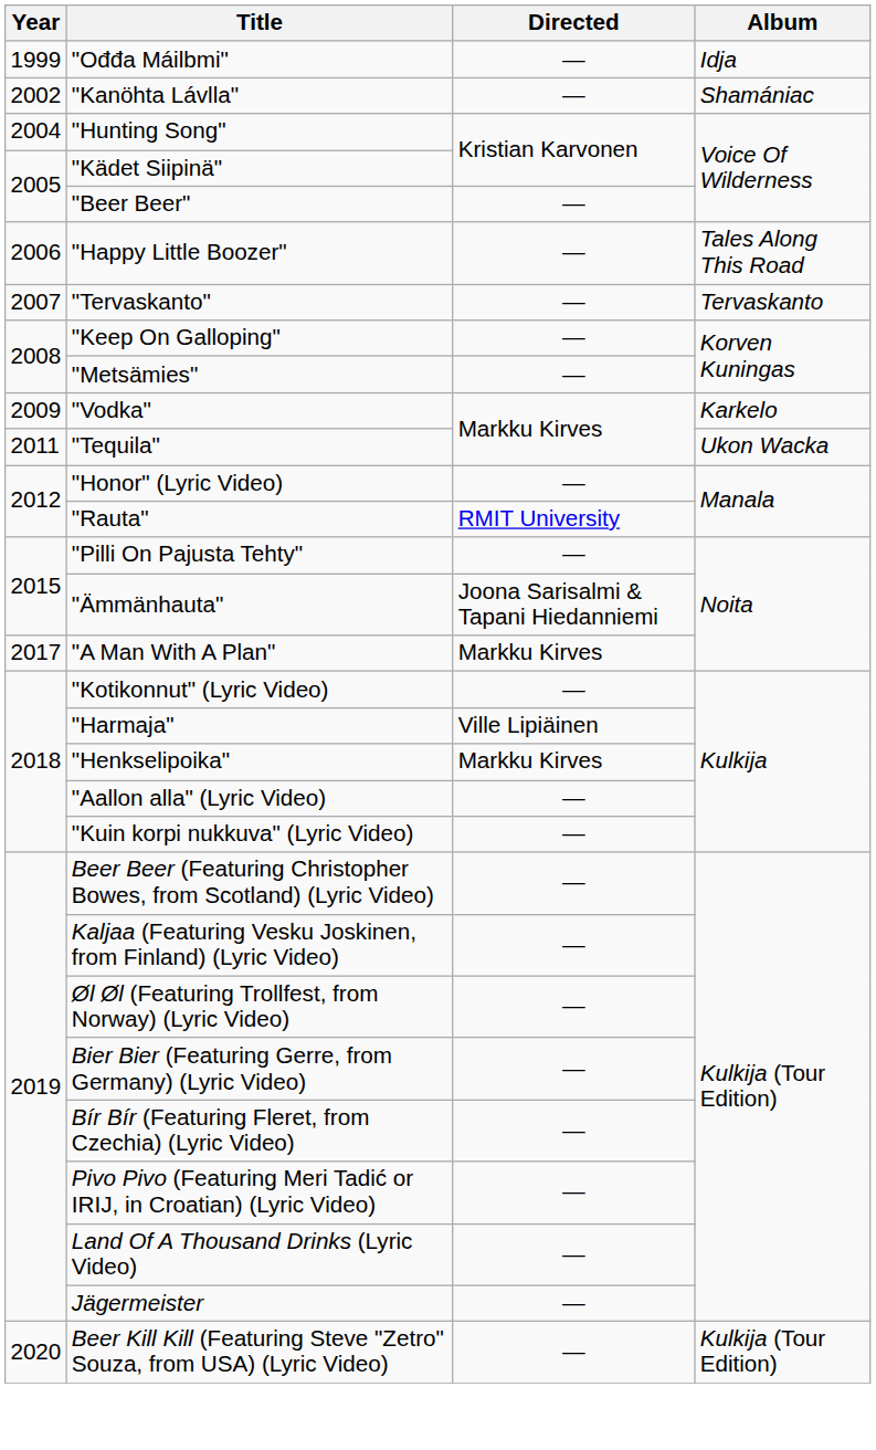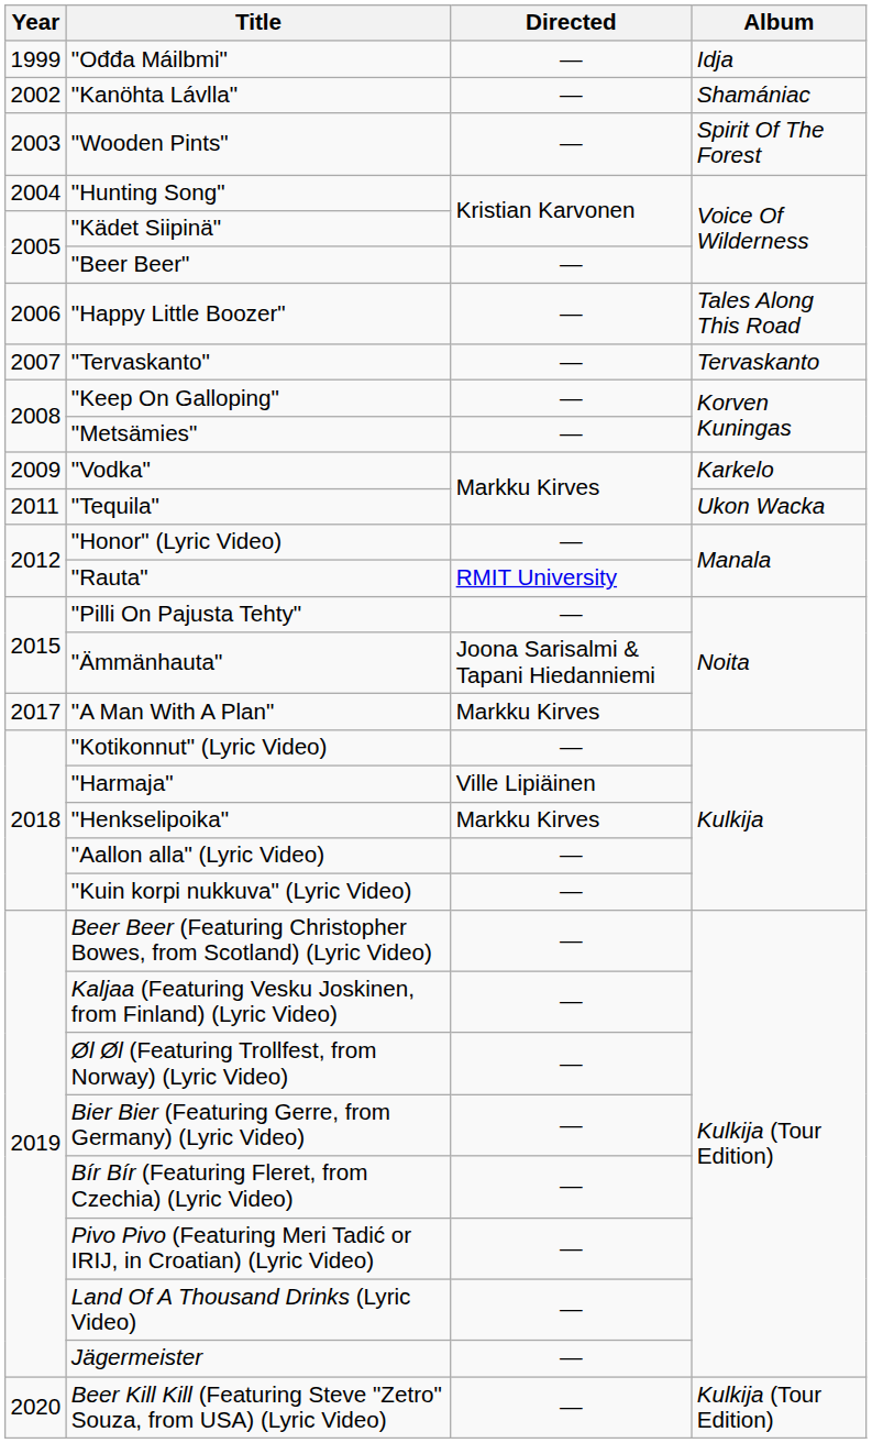+ row: 2003 | "Wooden Pints" | — | Spirit Of The Forest
